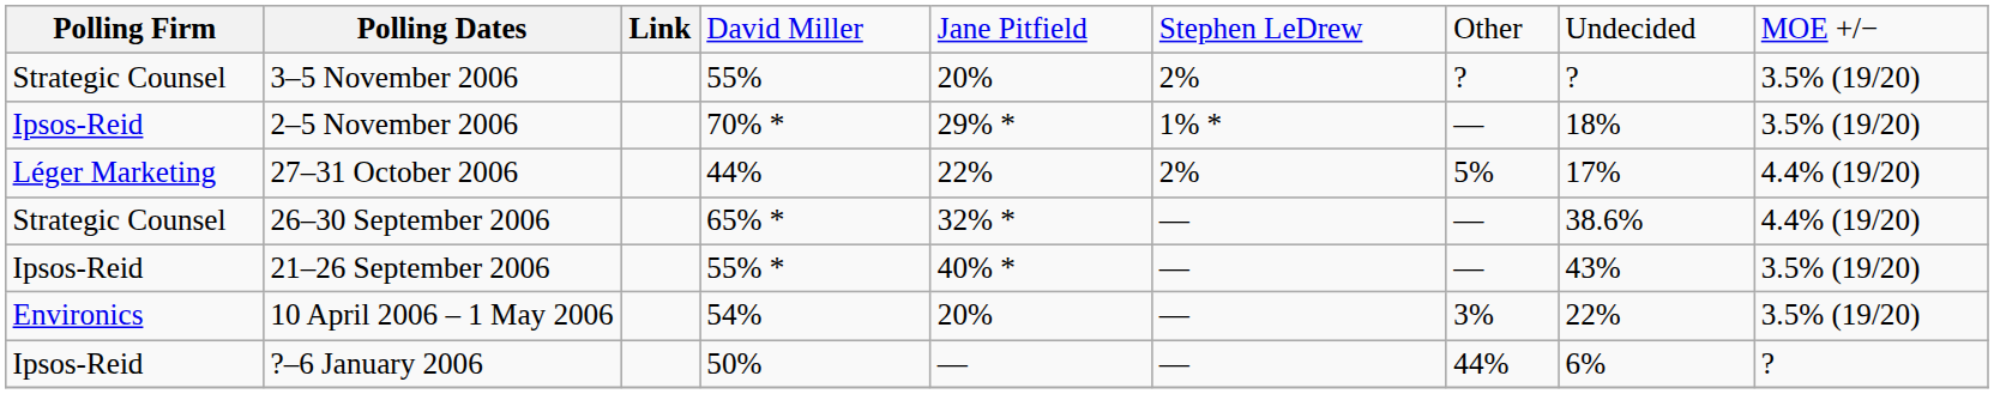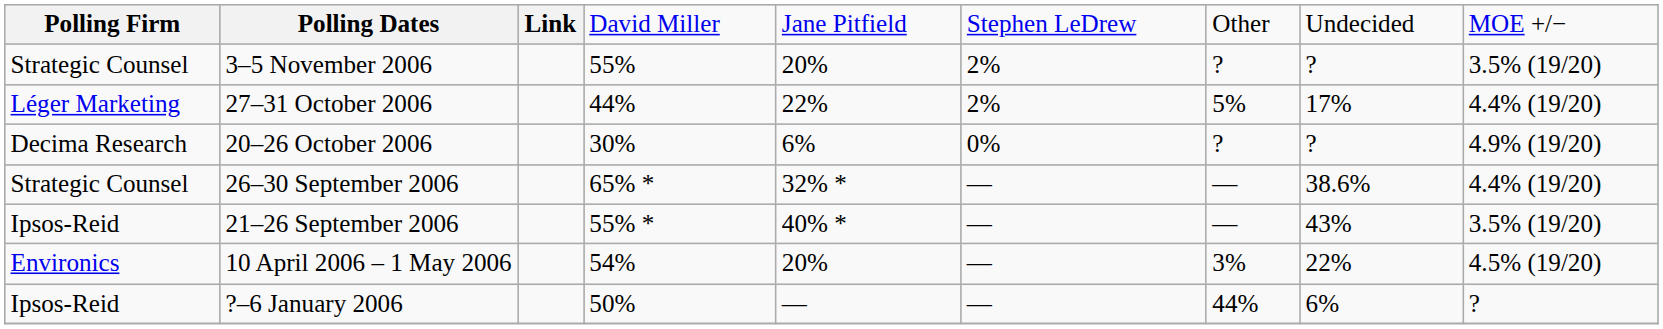- row: Ipsos-Reid | 2–5 November 2006 | 70% * | 29% * | 1% * | — | 18% | 3.5% (19/20)
+ row: Decima Research | 20–26 October 2006 | 30% | 6% | 0% | ? | ? | 4.9% (19/20)
10 April 2006 – 1 May 2006 | column 9: 3.5% (19/20) -> 4.5% (19/20)
